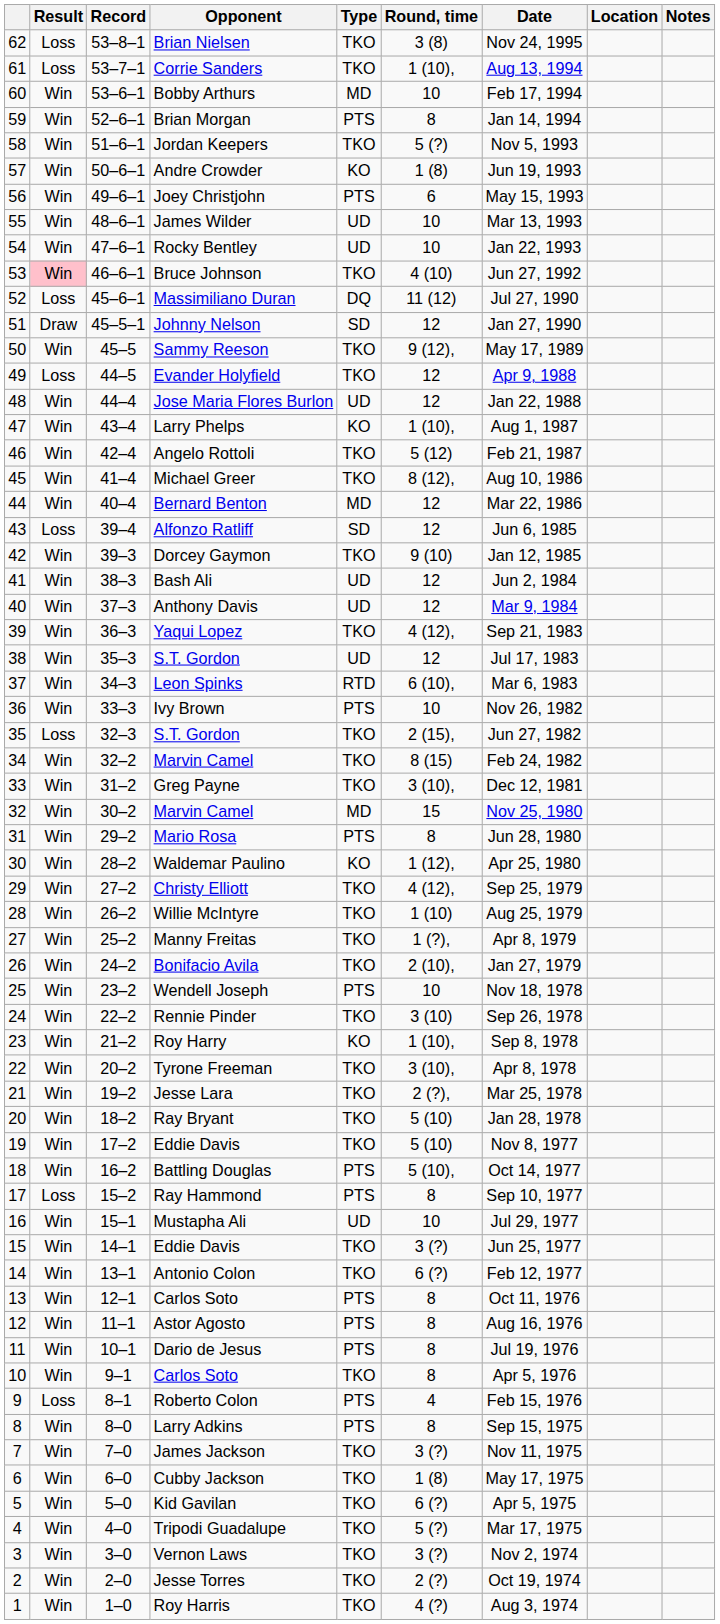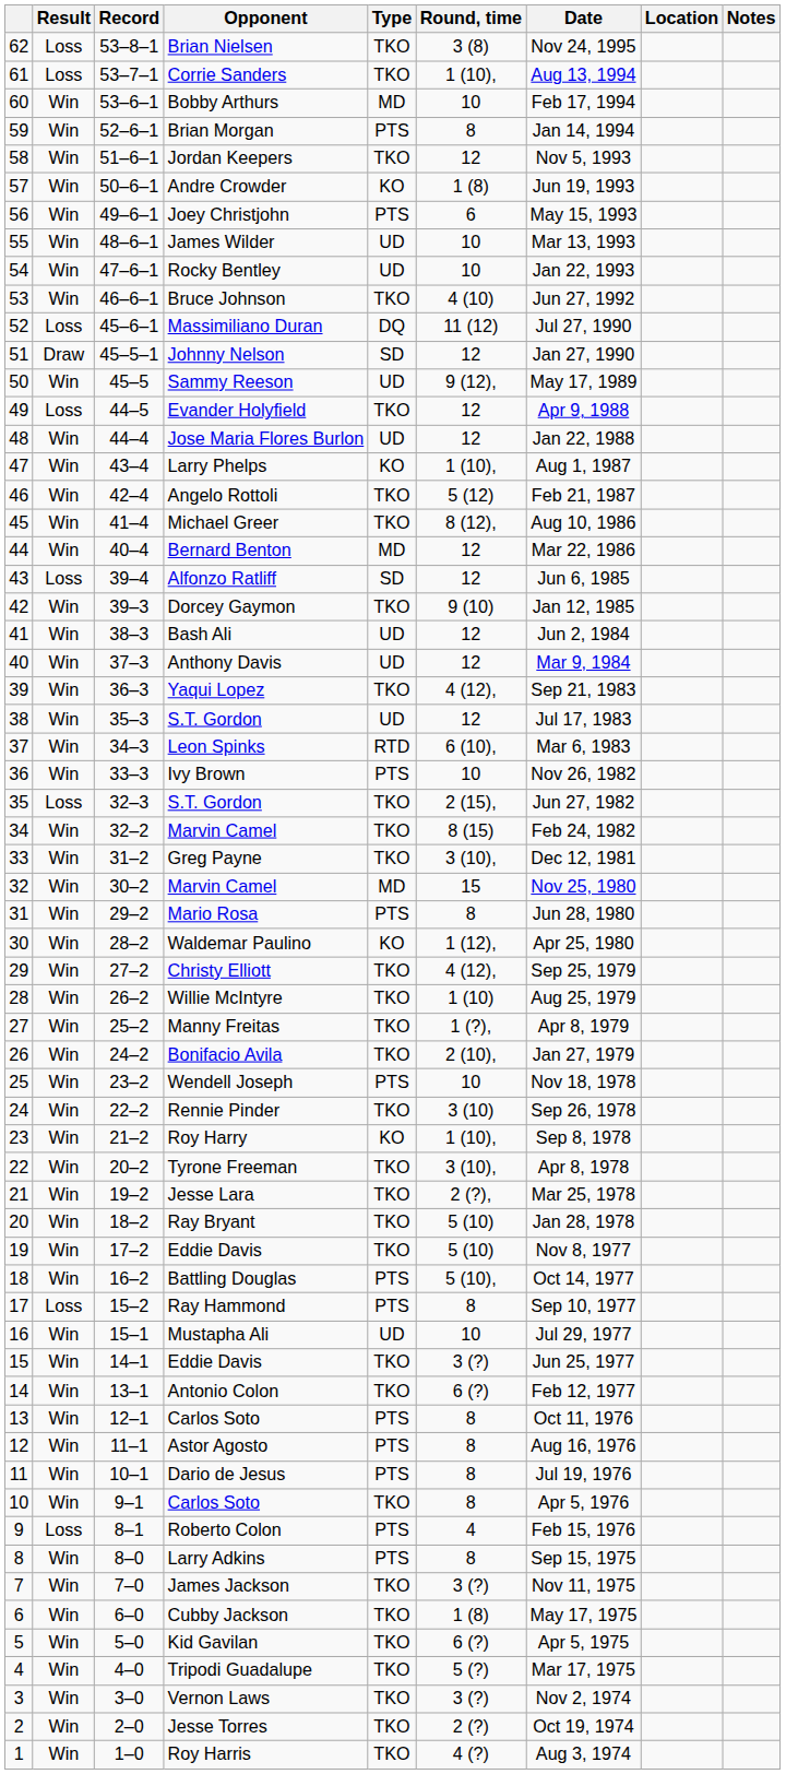Jordan Keepers | Round, time: 5 (?) -> 12
Bruce Johnson | Result: pink background -> no background
Sammy Reeson | Type: TKO -> UD
